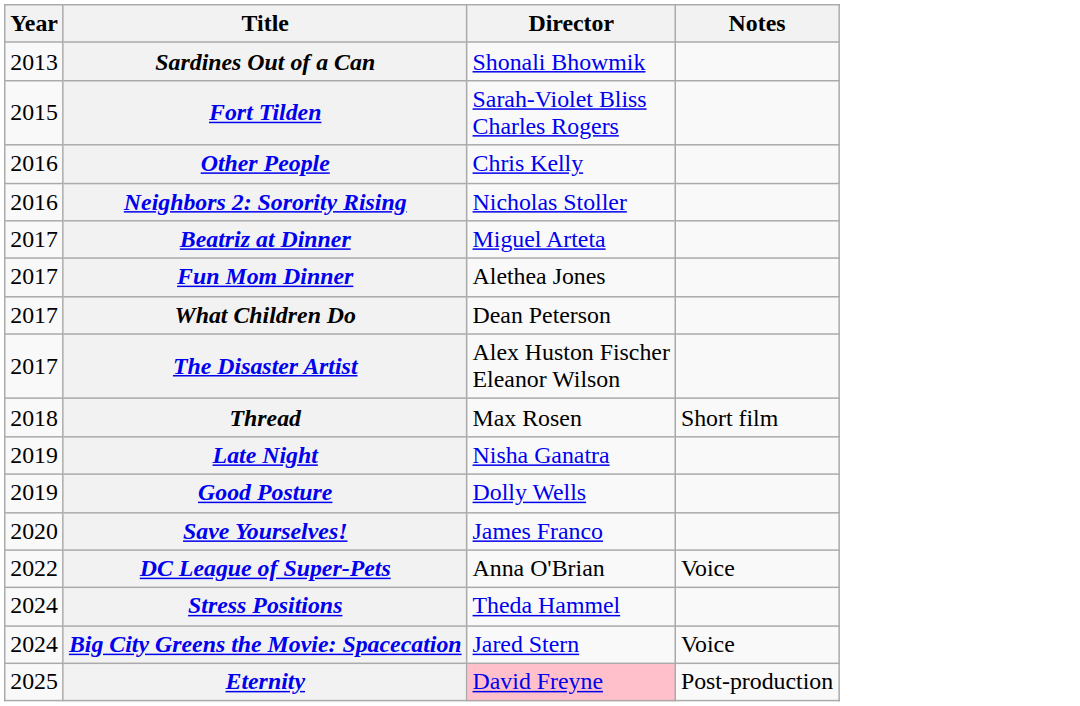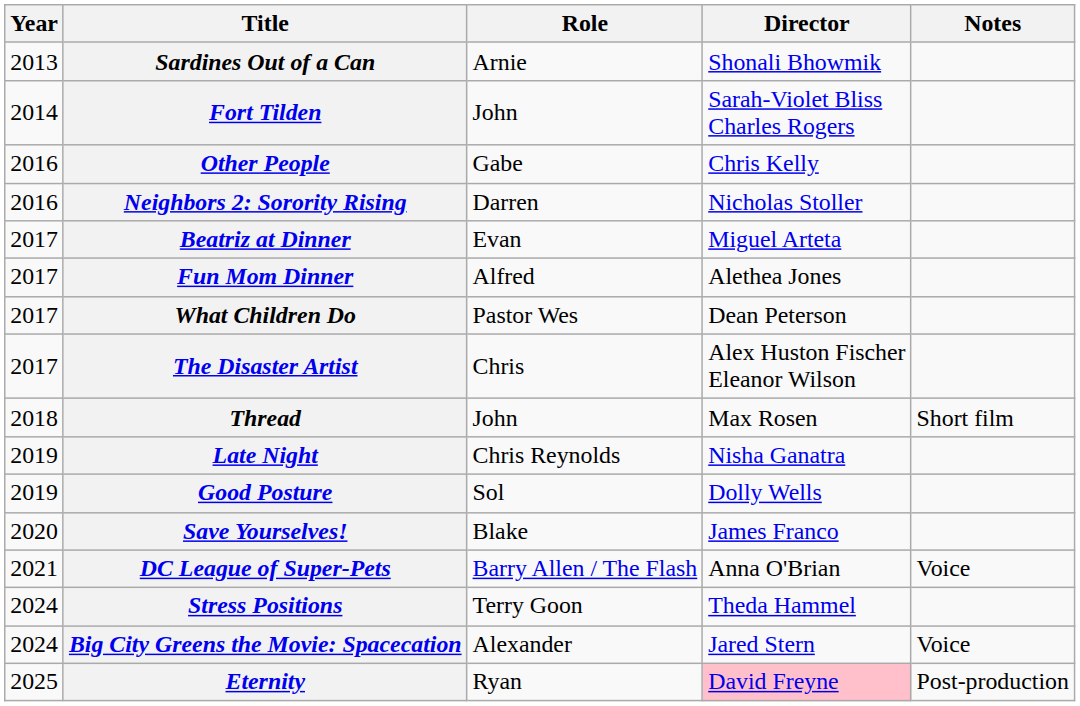+ column: Role | Arnie | John | Gabe | Darren | Evan | Alfred | Pastor Wes | Chris | John | Chris Reynolds | Sol | Blake | Barry Allen / The Flash | Terry Goon | Alexander | Ryan
Fort Tilden | Year: 2015 -> 2014
DC League of Super-Pets | Year: 2022 -> 2021
